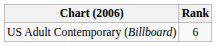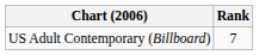US Adult Contemporary (Billboard) | Rank: 6 -> 7
